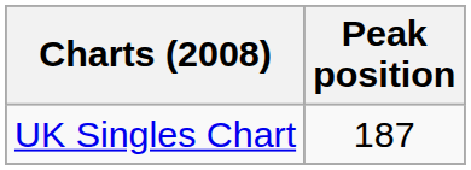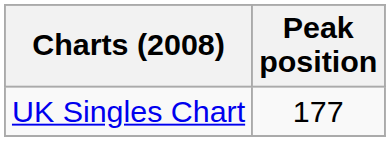UK Singles Chart | Peak position: 187 -> 177
